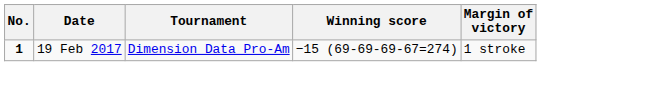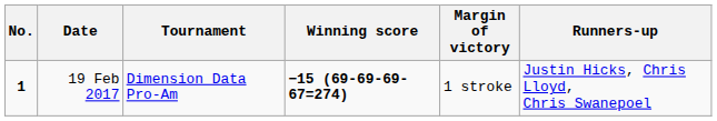+ column: Runners-up | Justin Hicks, Chris Lloyd, Chris Swanepoel
19 Feb 2017 | Winning score: normal -> bold
